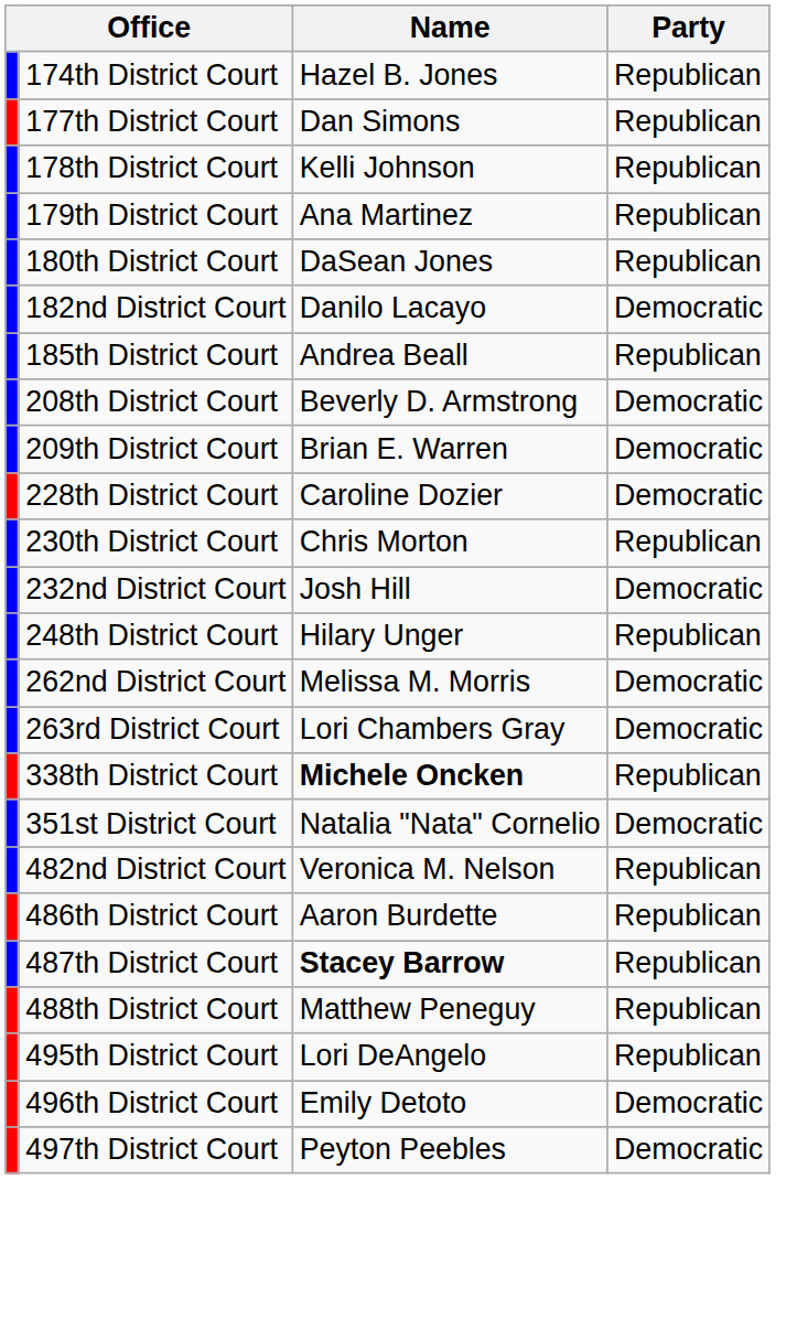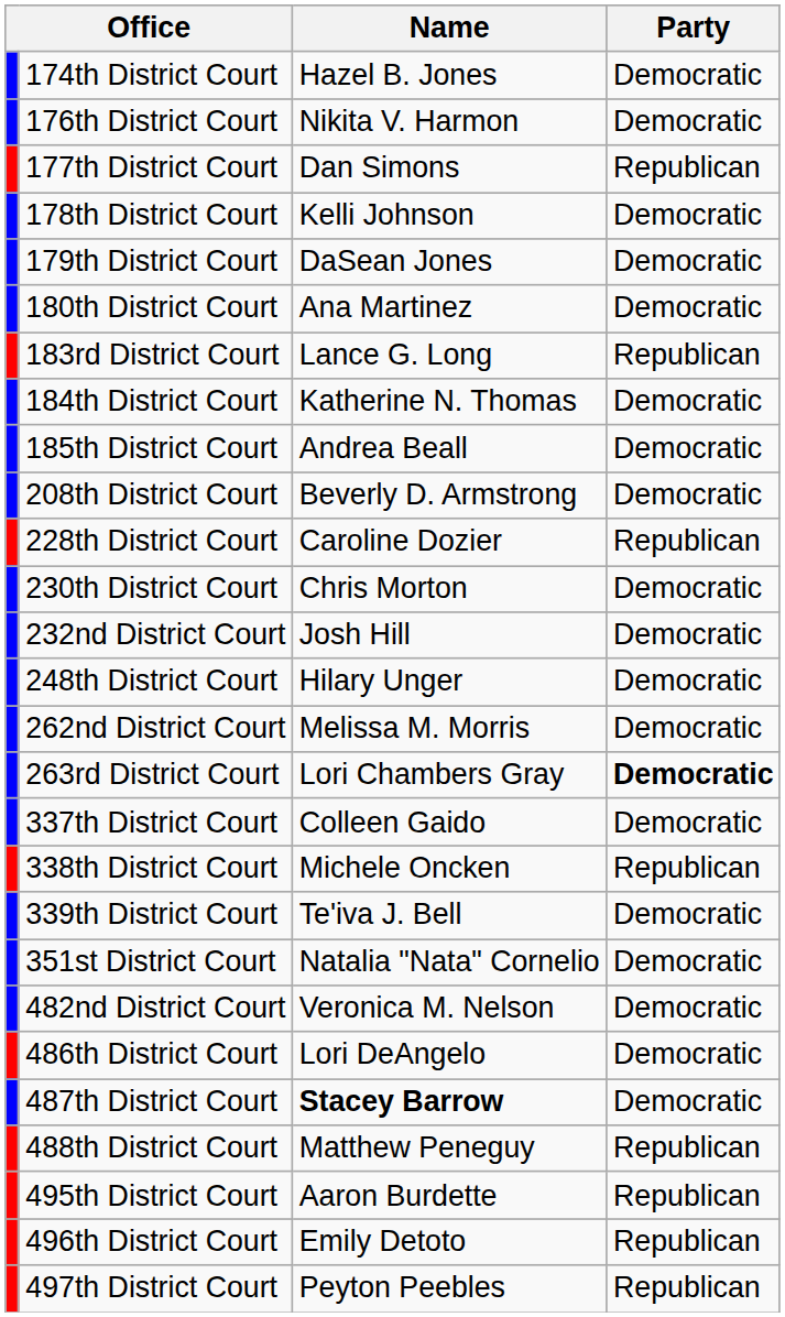174th District Court | Party: Republican -> Democratic
+ row: 176th District Court | Nikita V. Harmon | Democratic
178th District Court | Party: Republican -> Democratic
179th District Court | Name: Ana Martinez -> DaSean Jones
179th District Court | Party: Republican -> Democratic
180th District Court | Name: DaSean Jones -> Ana Martinez
180th District Court | Party: Republican -> Democratic
- row: 182nd District Court | Danilo Lacayo | Democratic
+ row: 183rd District Court | Lance G. Long | Republican
+ row: 184th District Court | Katherine N. Thomas | Democratic
185th District Court | Party: Republican -> Democratic
- row: 209th District Court | Brian E. Warren | Democratic
228th District Court | Party: Democratic -> Republican
230th District Court | Party: Republican -> Democratic
248th District Court | Party: Republican -> Democratic
263rd District Court | Party: normal -> bold
+ row: 337th District Court | Colleen Gaido | Democratic
338th District Court | Name: bold -> normal
+ row: 339th District Court | Te'iva J. Bell | Democratic
482nd District Court | Party: Republican -> Democratic
486th District Court | Name: Aaron Burdette -> Lori DeAngelo
486th District Court | Party: Republican -> Democratic
487th District Court | Party: Republican -> Democratic
495th District Court | Name: Lori DeAngelo -> Aaron Burdette
496th District Court | Party: Democratic -> Republican
497th District Court | Party: Democratic -> Republican
